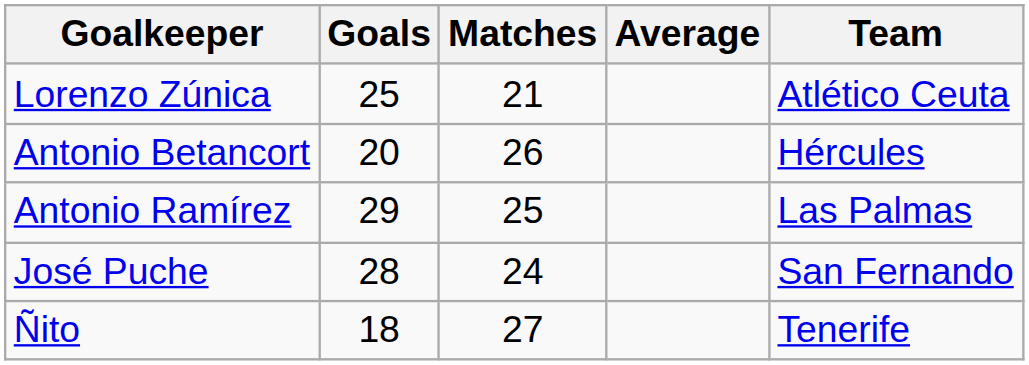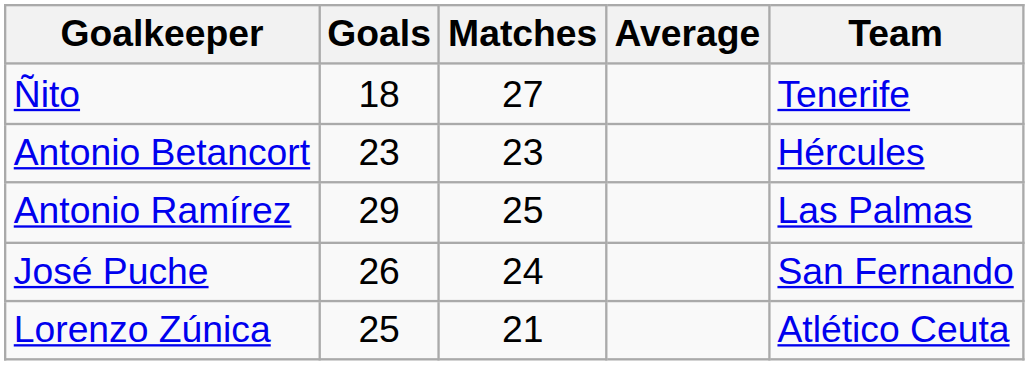rows swapped: Ñito <-> Lorenzo Zúnica
Antonio Betancort | Goals: 20 -> 23
Antonio Betancort | Matches: 26 -> 23
José Puche | Goals: 28 -> 26
